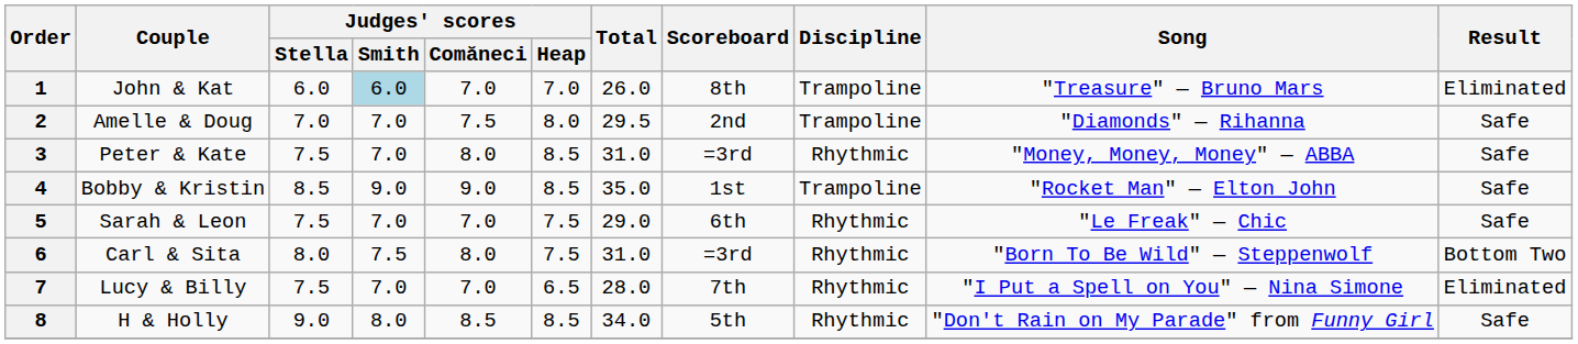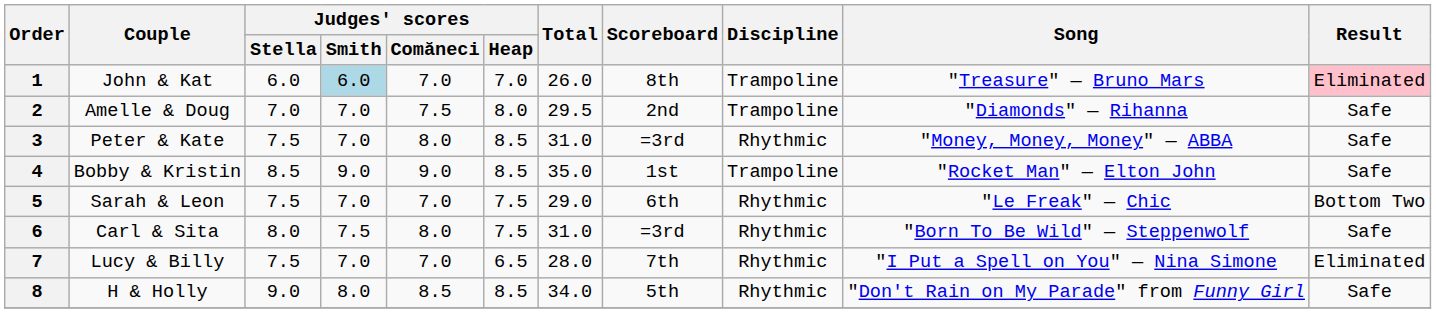1 | Result: no background -> pink background
5 | Result: Safe -> Bottom Two
6 | Result: Bottom Two -> Safe
